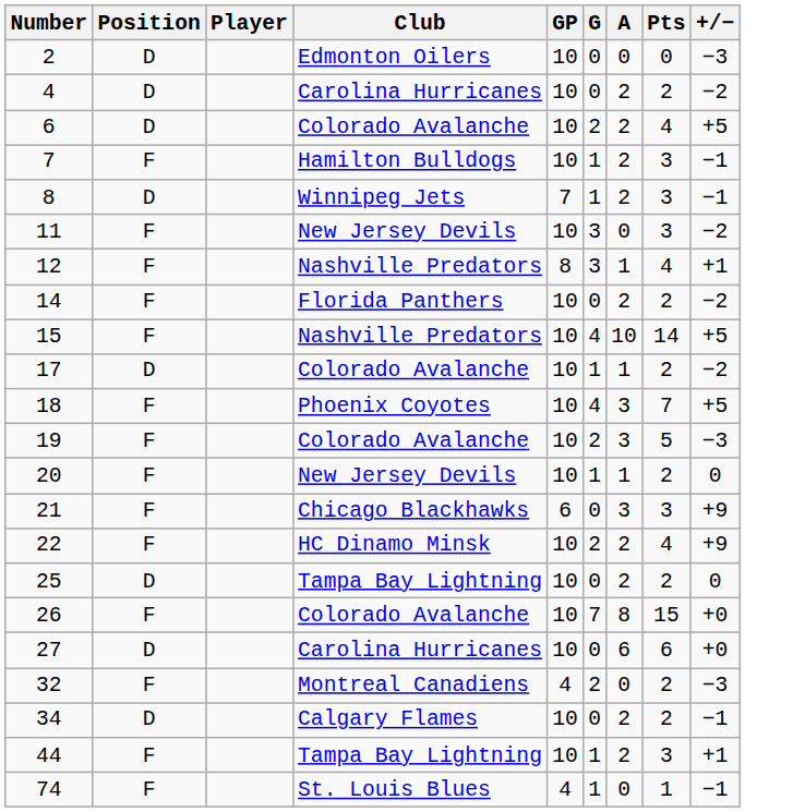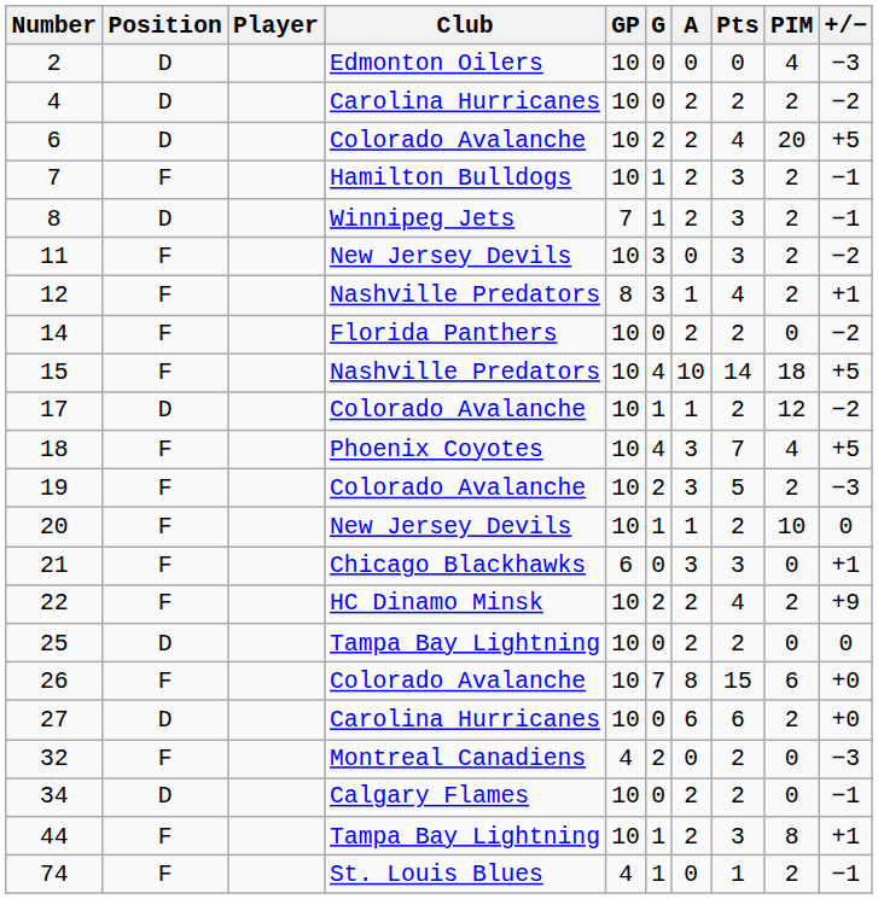+ column: PIM | 4 | 2 | 20 | 2 | 2 | 2 | 2 | 0 | 18 | 12 | 4 | 2 | 10 | 0 | 2 | 0 | 6 | 2 | 0 | 0 | 8 | 2
21 | +/−: +9 -> +1
